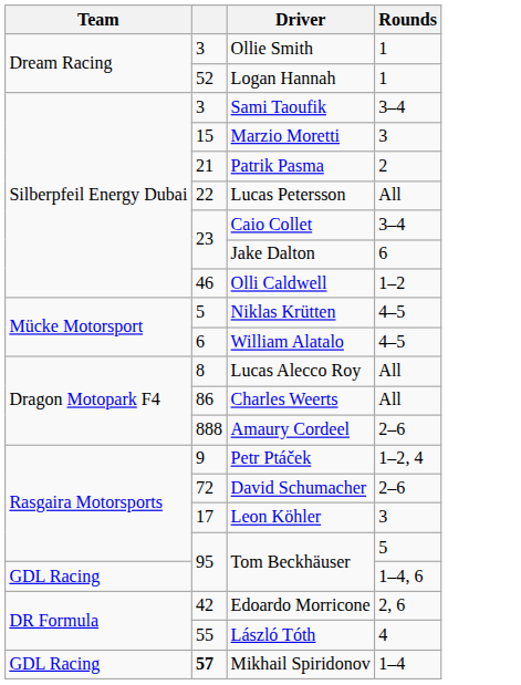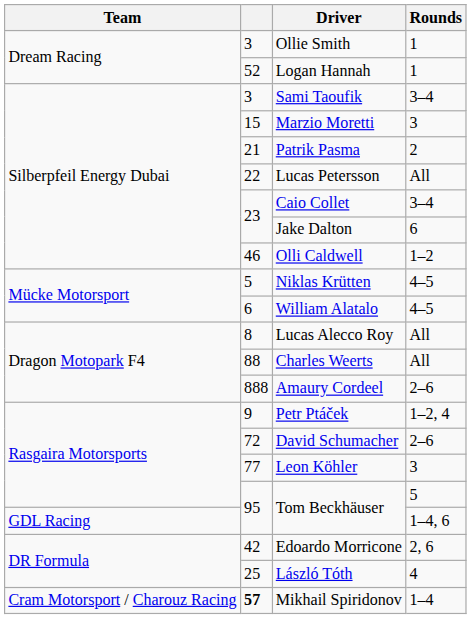Charles Weerts | column 2: 86 -> 88
Leon Köhler | column 2: 17 -> 77
László Tóth | column 2: 55 -> 25
Mikhail Spiridonov | Team: GDL Racing -> Cram Motorsport / Charouz Racing
